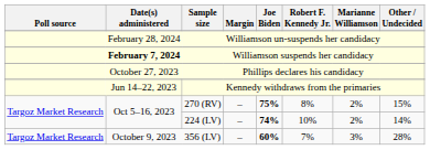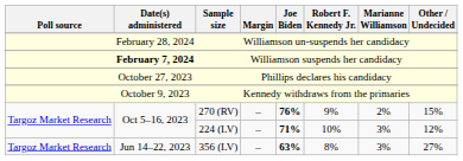Kennedy withdraws from the primaries | Date(s) administered: Jun 14–22, 2023 -> October 9, 2023
270 (RV) | Joe Biden: 75% -> 76%
270 (RV) | Robert F. Kennedy Jr.: 8% -> 9%
224 (LV) | Joe Biden: 74% -> 71%
224 (LV) | Marianne Williamson: 2% -> 3%
224 (LV) | Other / Undecided: 14% -> 12%
356 (LV) | Date(s) administered: October 9, 2023 -> Jun 14–22, 2023
356 (LV) | Joe Biden: 60% -> 63%
356 (LV) | Robert F. Kennedy Jr.: 7% -> 8%
356 (LV) | Other / Undecided: 28% -> 27%
